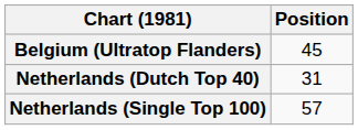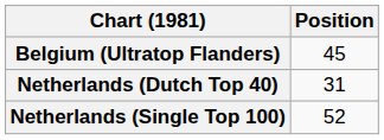Netherlands (Single Top 100) | Position: 57 -> 52
